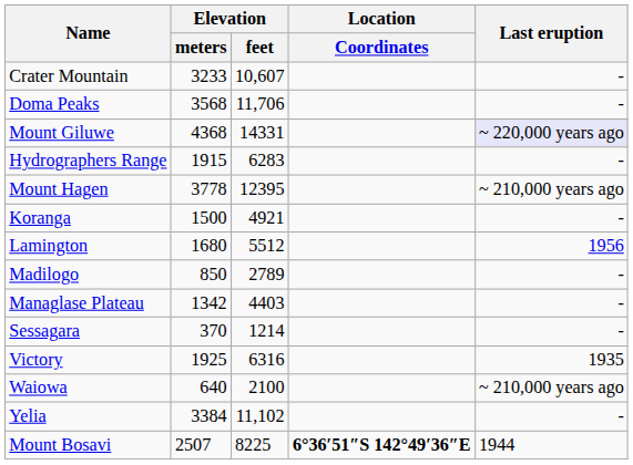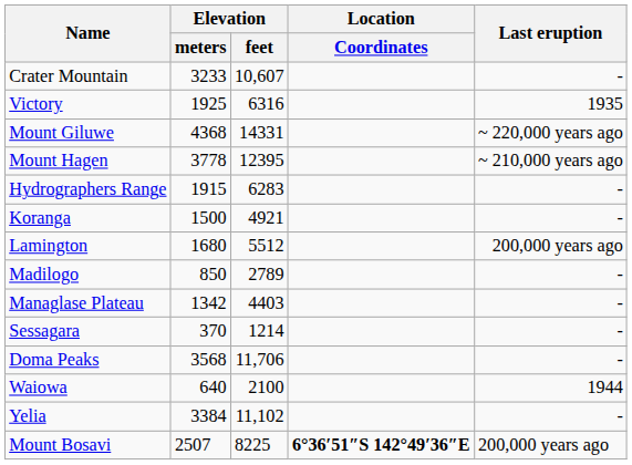rows swapped: Doma Peaks <-> Victory
Mount Giluwe | Last eruption: lavender background -> no background
rows swapped: Mount Hagen <-> Hydrographers Range
Lamington | Last eruption: 1956 -> 200,000 years ago
Waiowa | Last eruption: ~ 210,000 years ago -> 1944
Mount Bosavi | Last eruption: 1944 -> 200,000 years ago
